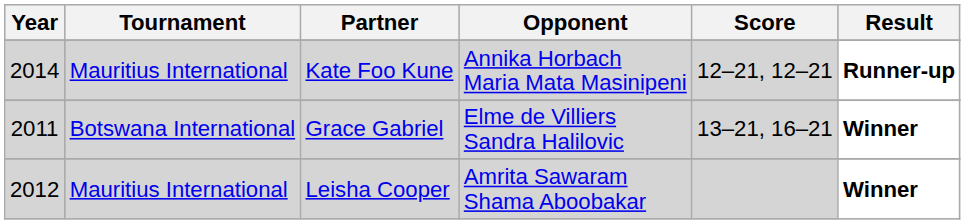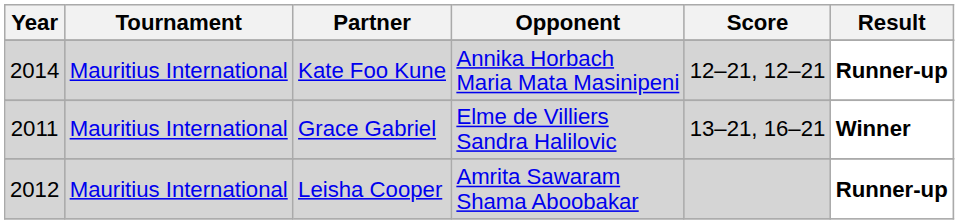Grace Gabriel | Tournament: Botswana International -> Mauritius International
Leisha Cooper | Result: Winner -> Runner-up
